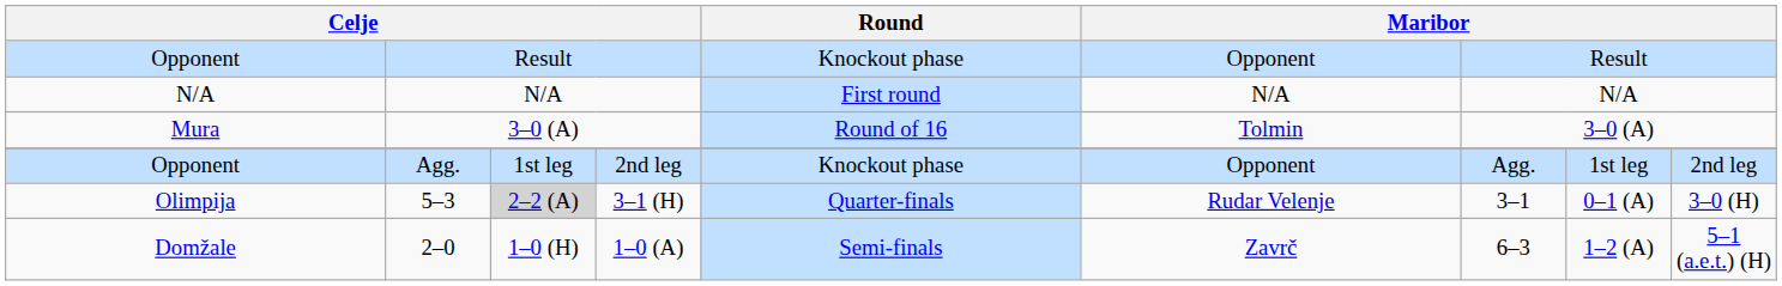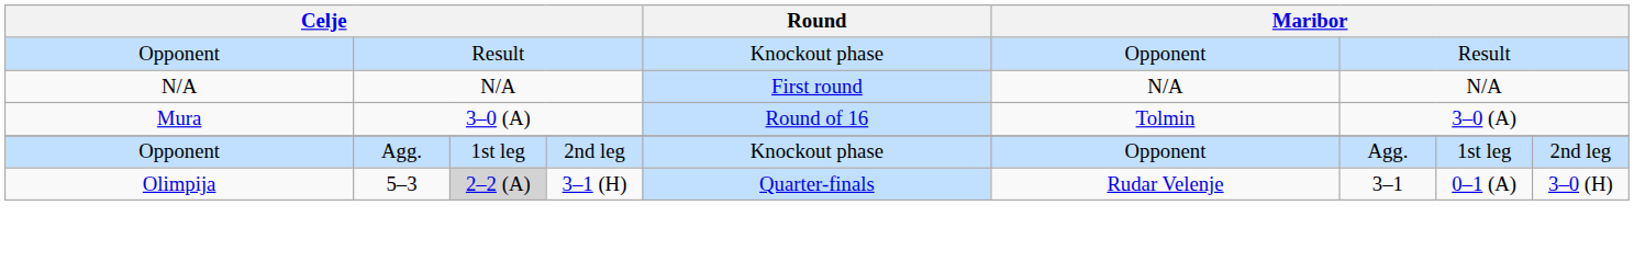- row: Domžale | 2–0 | 1–0 (H) | 1–0 (A) | Semi-finals | Zavrč | 6–3 | 1–2 (A) | 5–1 (a.e.t.) (H)
